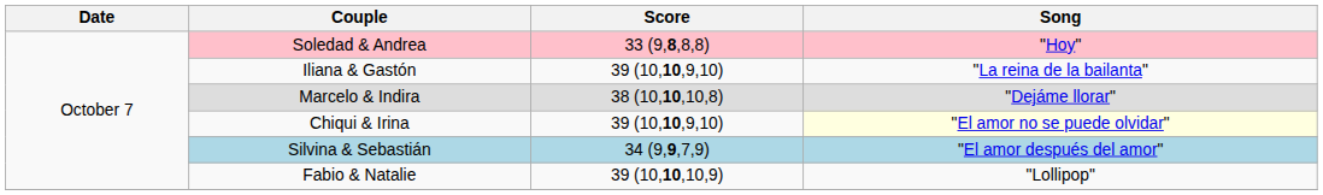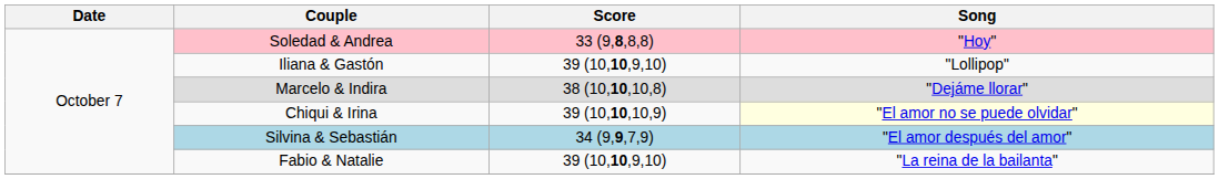Iliana & Gastón | Song: "La reina de la bailanta" -> "Lollipop"
Chiqui & Irina | Score: 39 (10,10,9,10) -> 39 (10,10,10,9)
Fabio & Natalie | Score: 39 (10,10,10,9) -> 39 (10,10,9,10)
Fabio & Natalie | Song: "Lollipop" -> "La reina de la bailanta"
